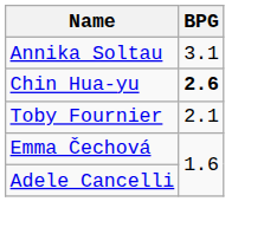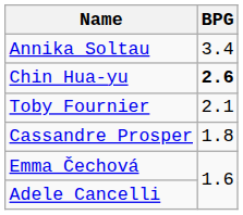Annika Soltau | BPG: 3.1 -> 3.4
+ row: Cassandre Prosper | 1.8
